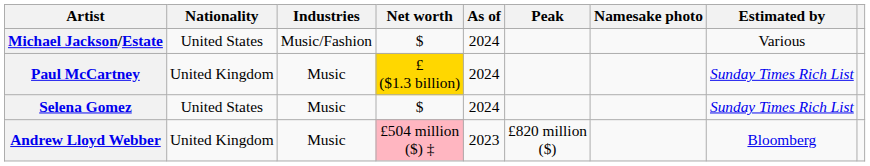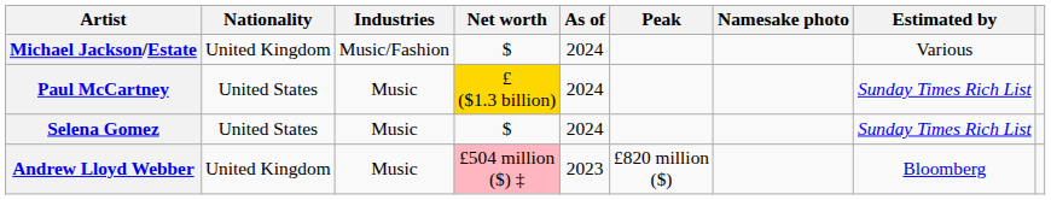Michael Jackson/Estate | Nationality: United States -> United Kingdom
Paul McCartney | Nationality: United Kingdom -> United States
